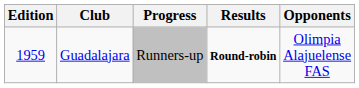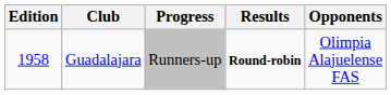Guadalajara | Edition: 1959 -> 1958
